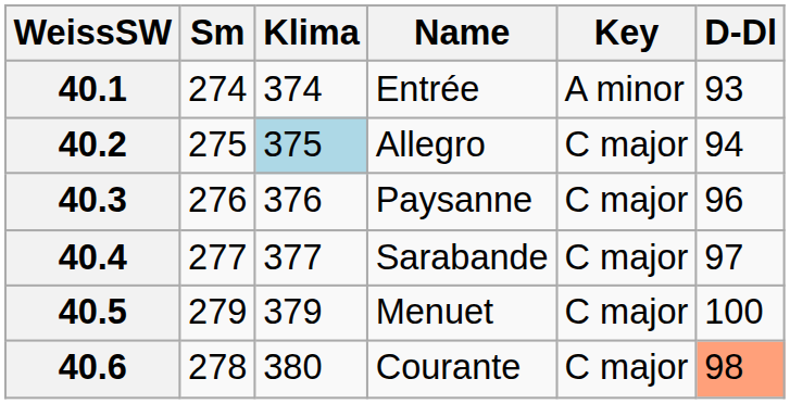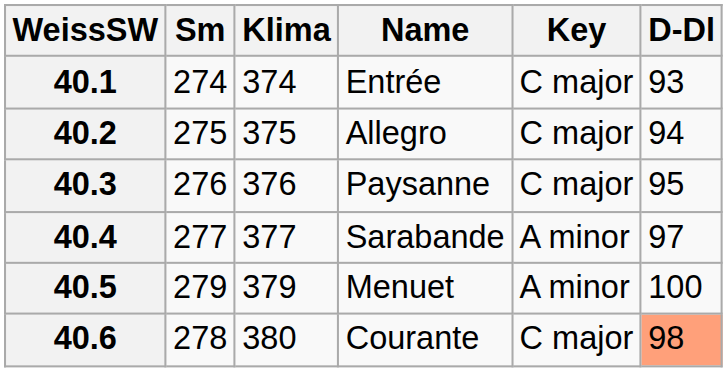40.1 | Key: A minor -> C major
40.2 | Klima: lightblue background -> no background
40.3 | D-Dl: 96 -> 95
40.4 | Key: C major -> A minor
40.5 | Key: C major -> A minor
